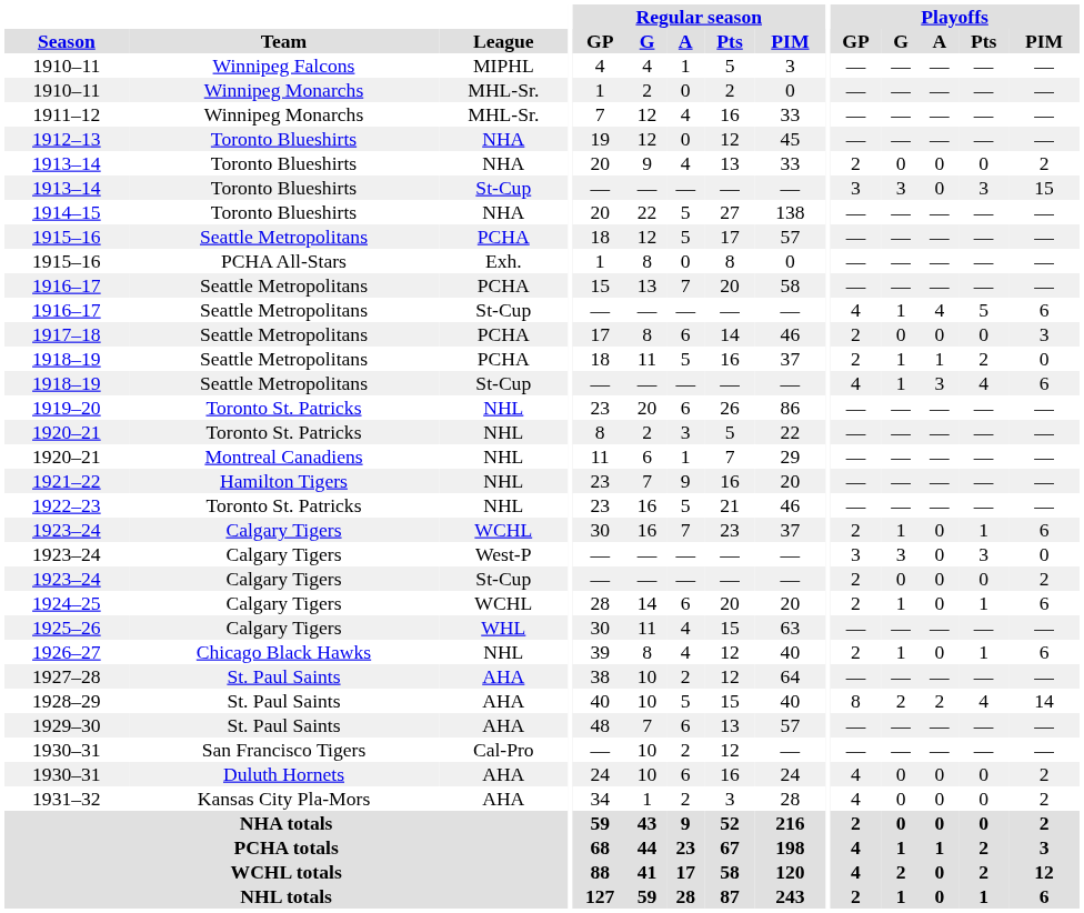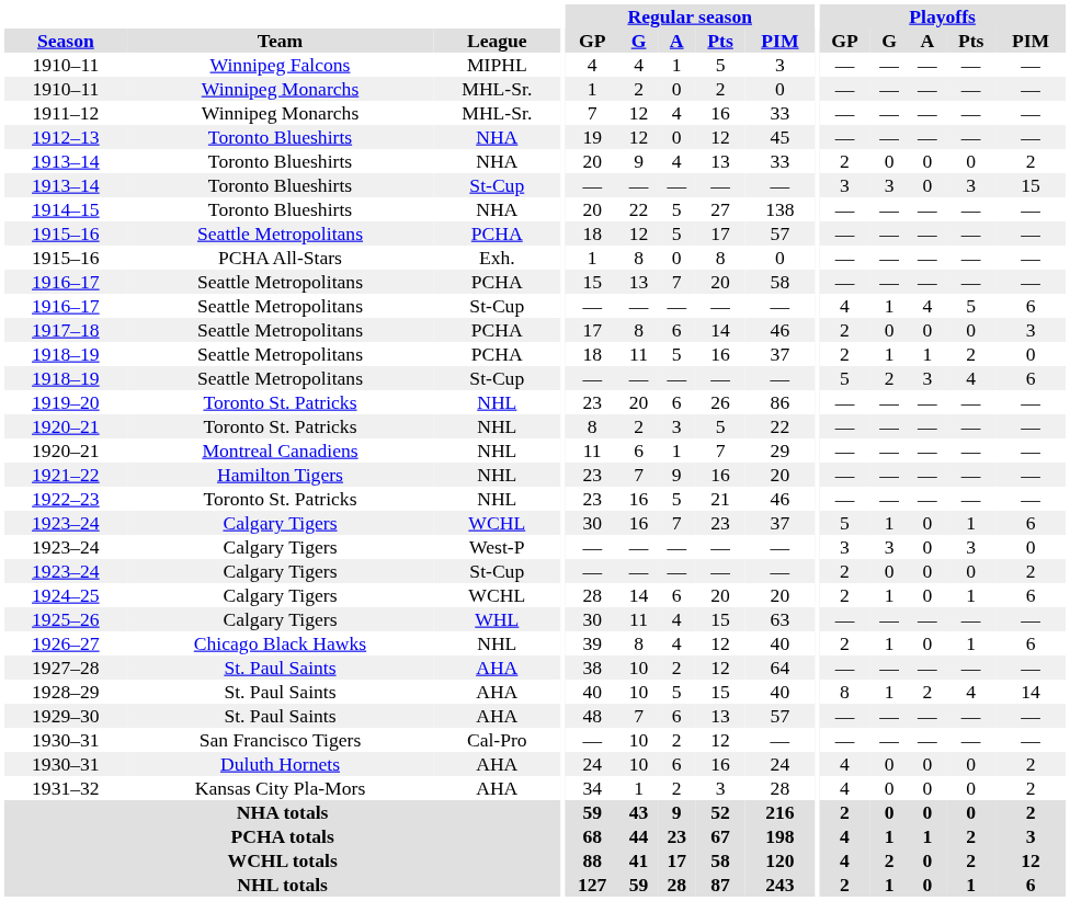1918–19 / St-Cup | Playoffs / GP: 4 -> 5
1918–19 / St-Cup | Playoffs / G: 1 -> 2
1923–24 / WCHL | Playoffs / GP: 2 -> 5
1928–29 | Playoffs / G: 2 -> 1
